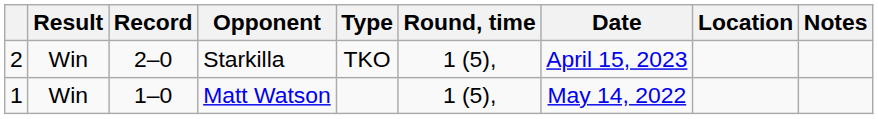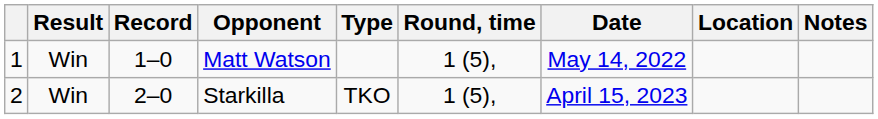rows swapped: Starkilla <-> Matt Watson
